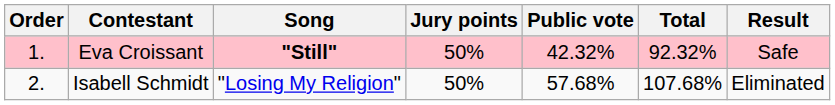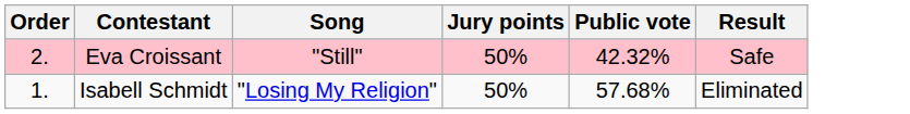- column: Total | 92.32% | 107.68%
Eva Croissant | Order: 1. -> 2.
Eva Croissant | Song: bold -> normal
Isabell Schmidt | Order: 2. -> 1.
